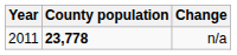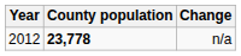n/a | Year: 2011 -> 2012
